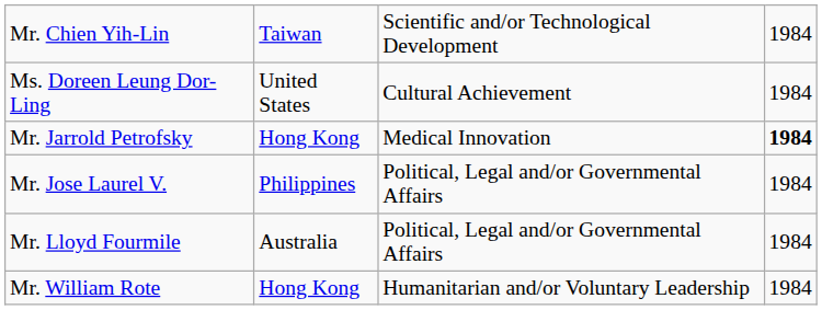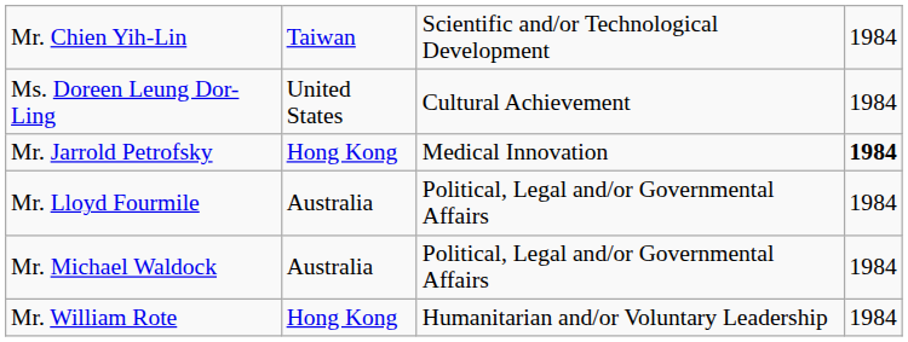- row: Mr. Jose Laurel V. | Philippines | Political, Legal and/or Governmental Affairs | 1984
+ row: Mr. Michael Waldock | Australia | Political, Legal and/or Governmental Affairs | 1984
